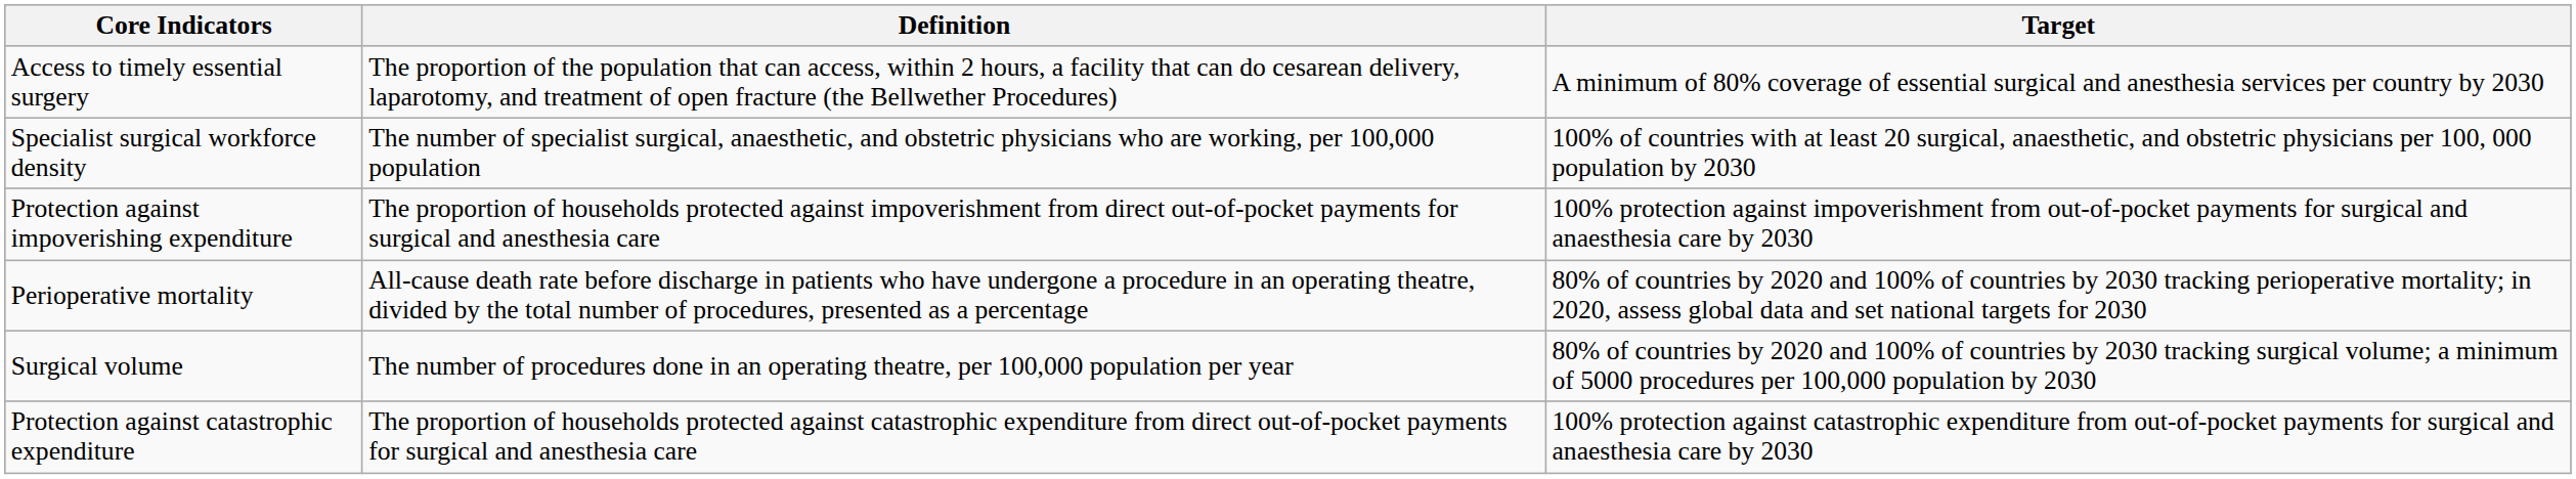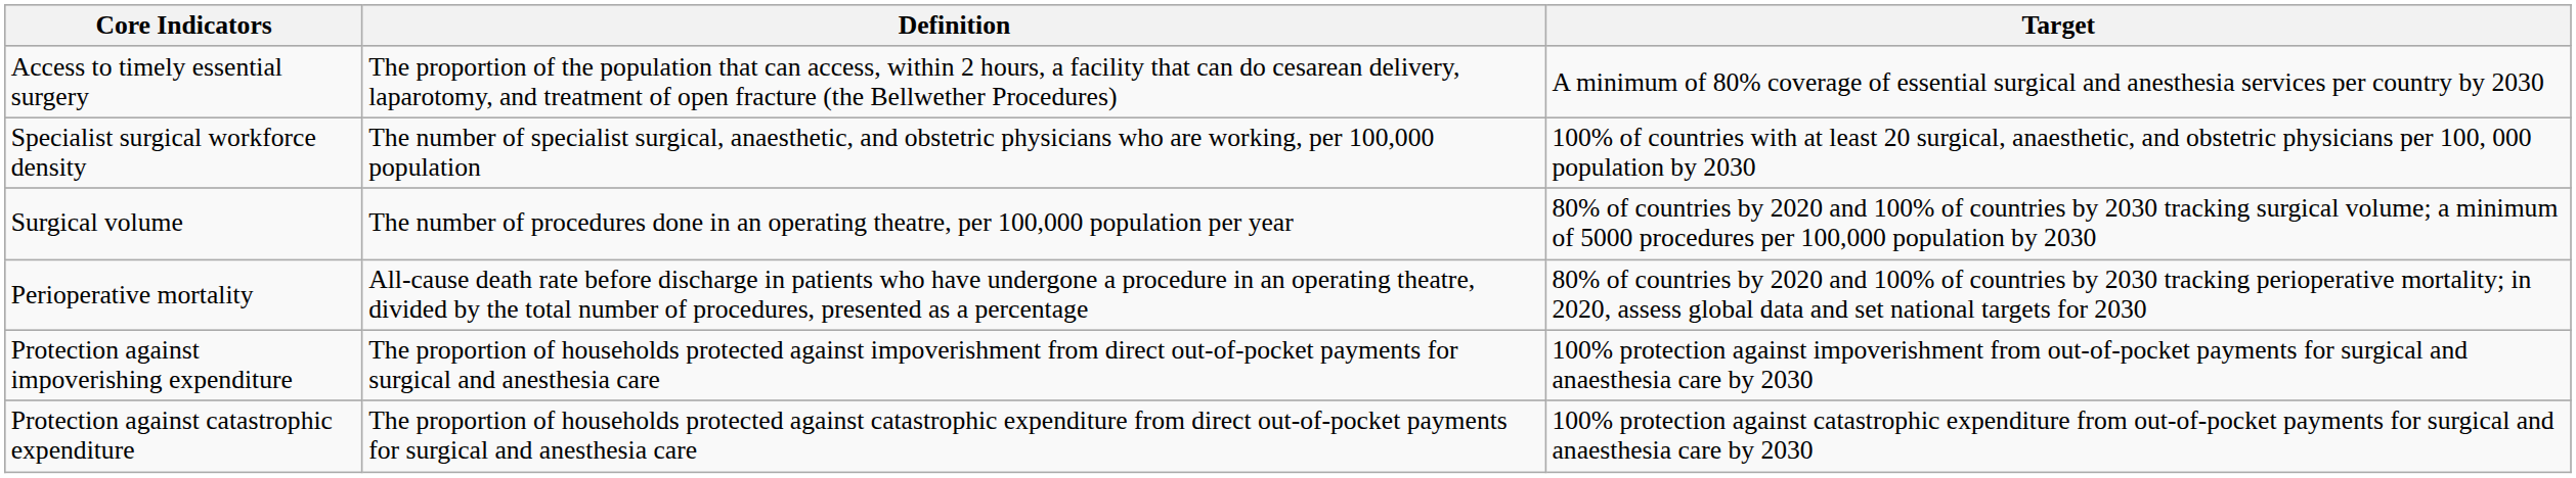rows swapped: Surgical volume <-> Protection against impoverishing expenditure
